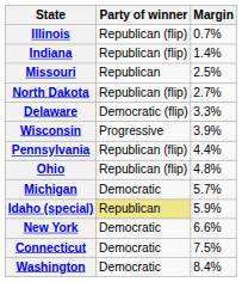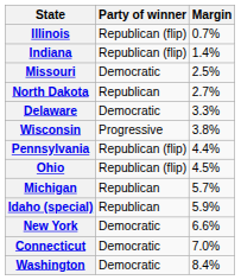Missouri | Party of winner: Republican -> Democratic
North Dakota | Party of winner: Republican (flip) -> Republican
Delaware | Party of winner: Democratic (flip) -> Democratic
Wisconsin | Margin: 3.9% -> 3.8%
Ohio | Margin: 4.8% -> 4.5%
Michigan | Party of winner: Democratic -> Republican
Idaho (special) | Party of winner: khaki background -> no background
Connecticut | Margin: 7.5% -> 7.0%
